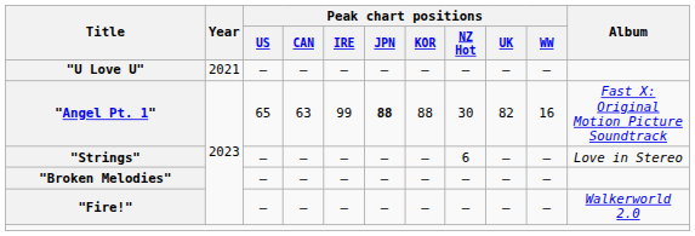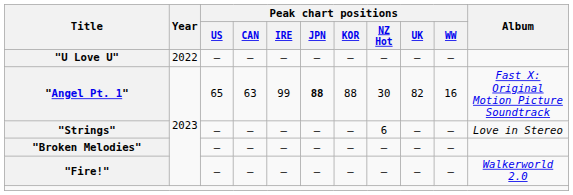"U Love U" | Year: 2021 -> 2022
